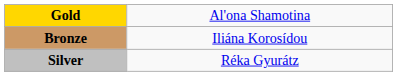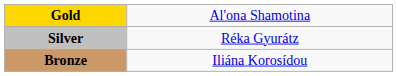rows swapped: Silver <-> Bronze
